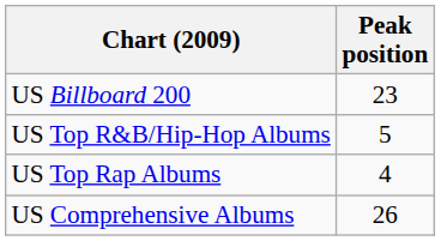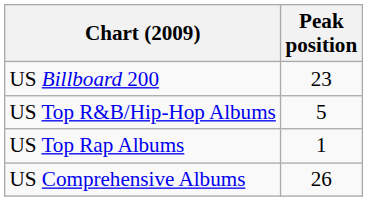US Top Rap Albums | Peak position: 4 -> 1
